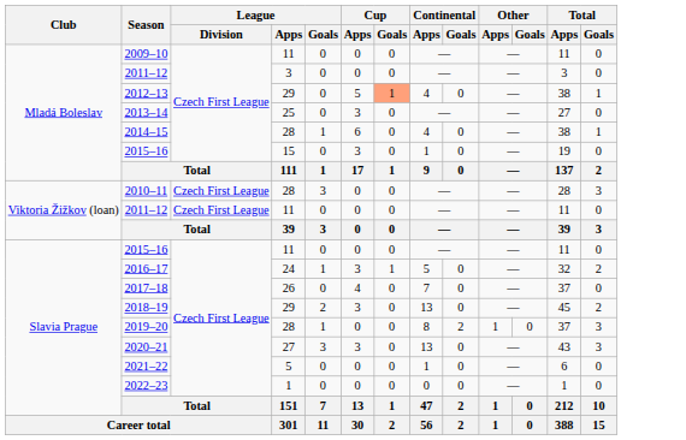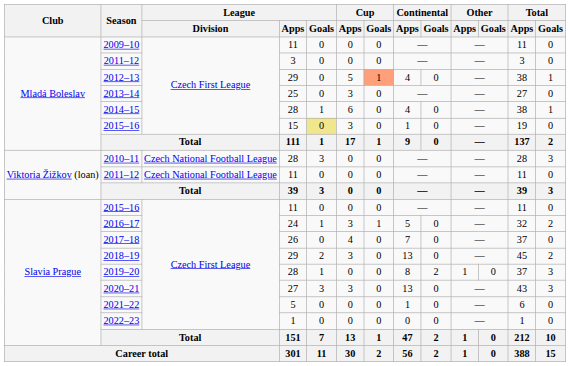2015–16 / 15 | League / Goals: no background -> khaki background
2010–11 | League / Division: Czech First League -> Czech National Football League
2011–12 / 11 | League / Division: Czech First League -> Czech National Football League
